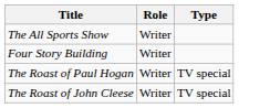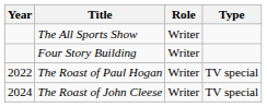+ column: Year | 2022 | 2024
